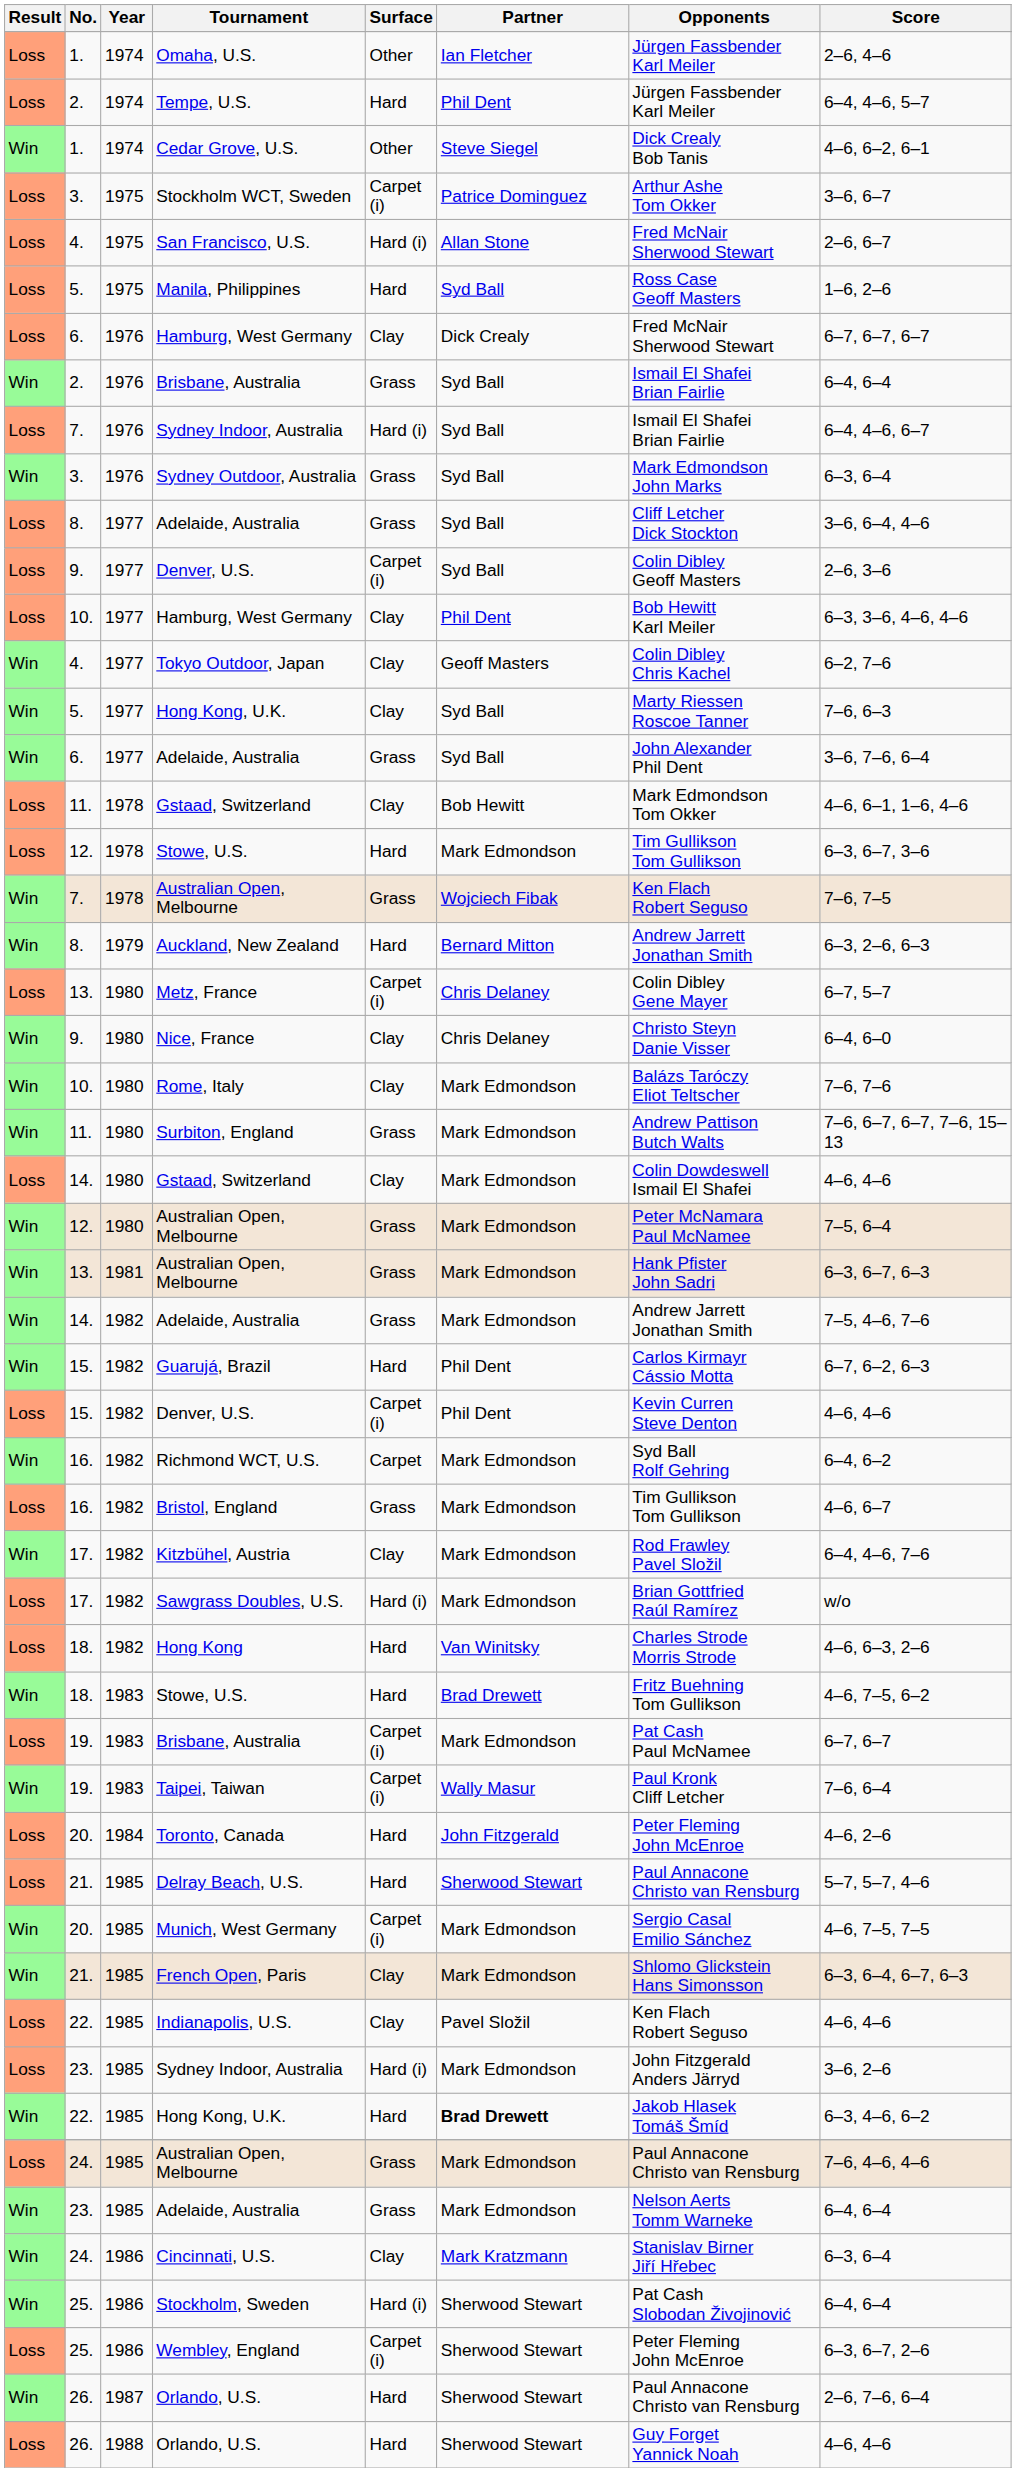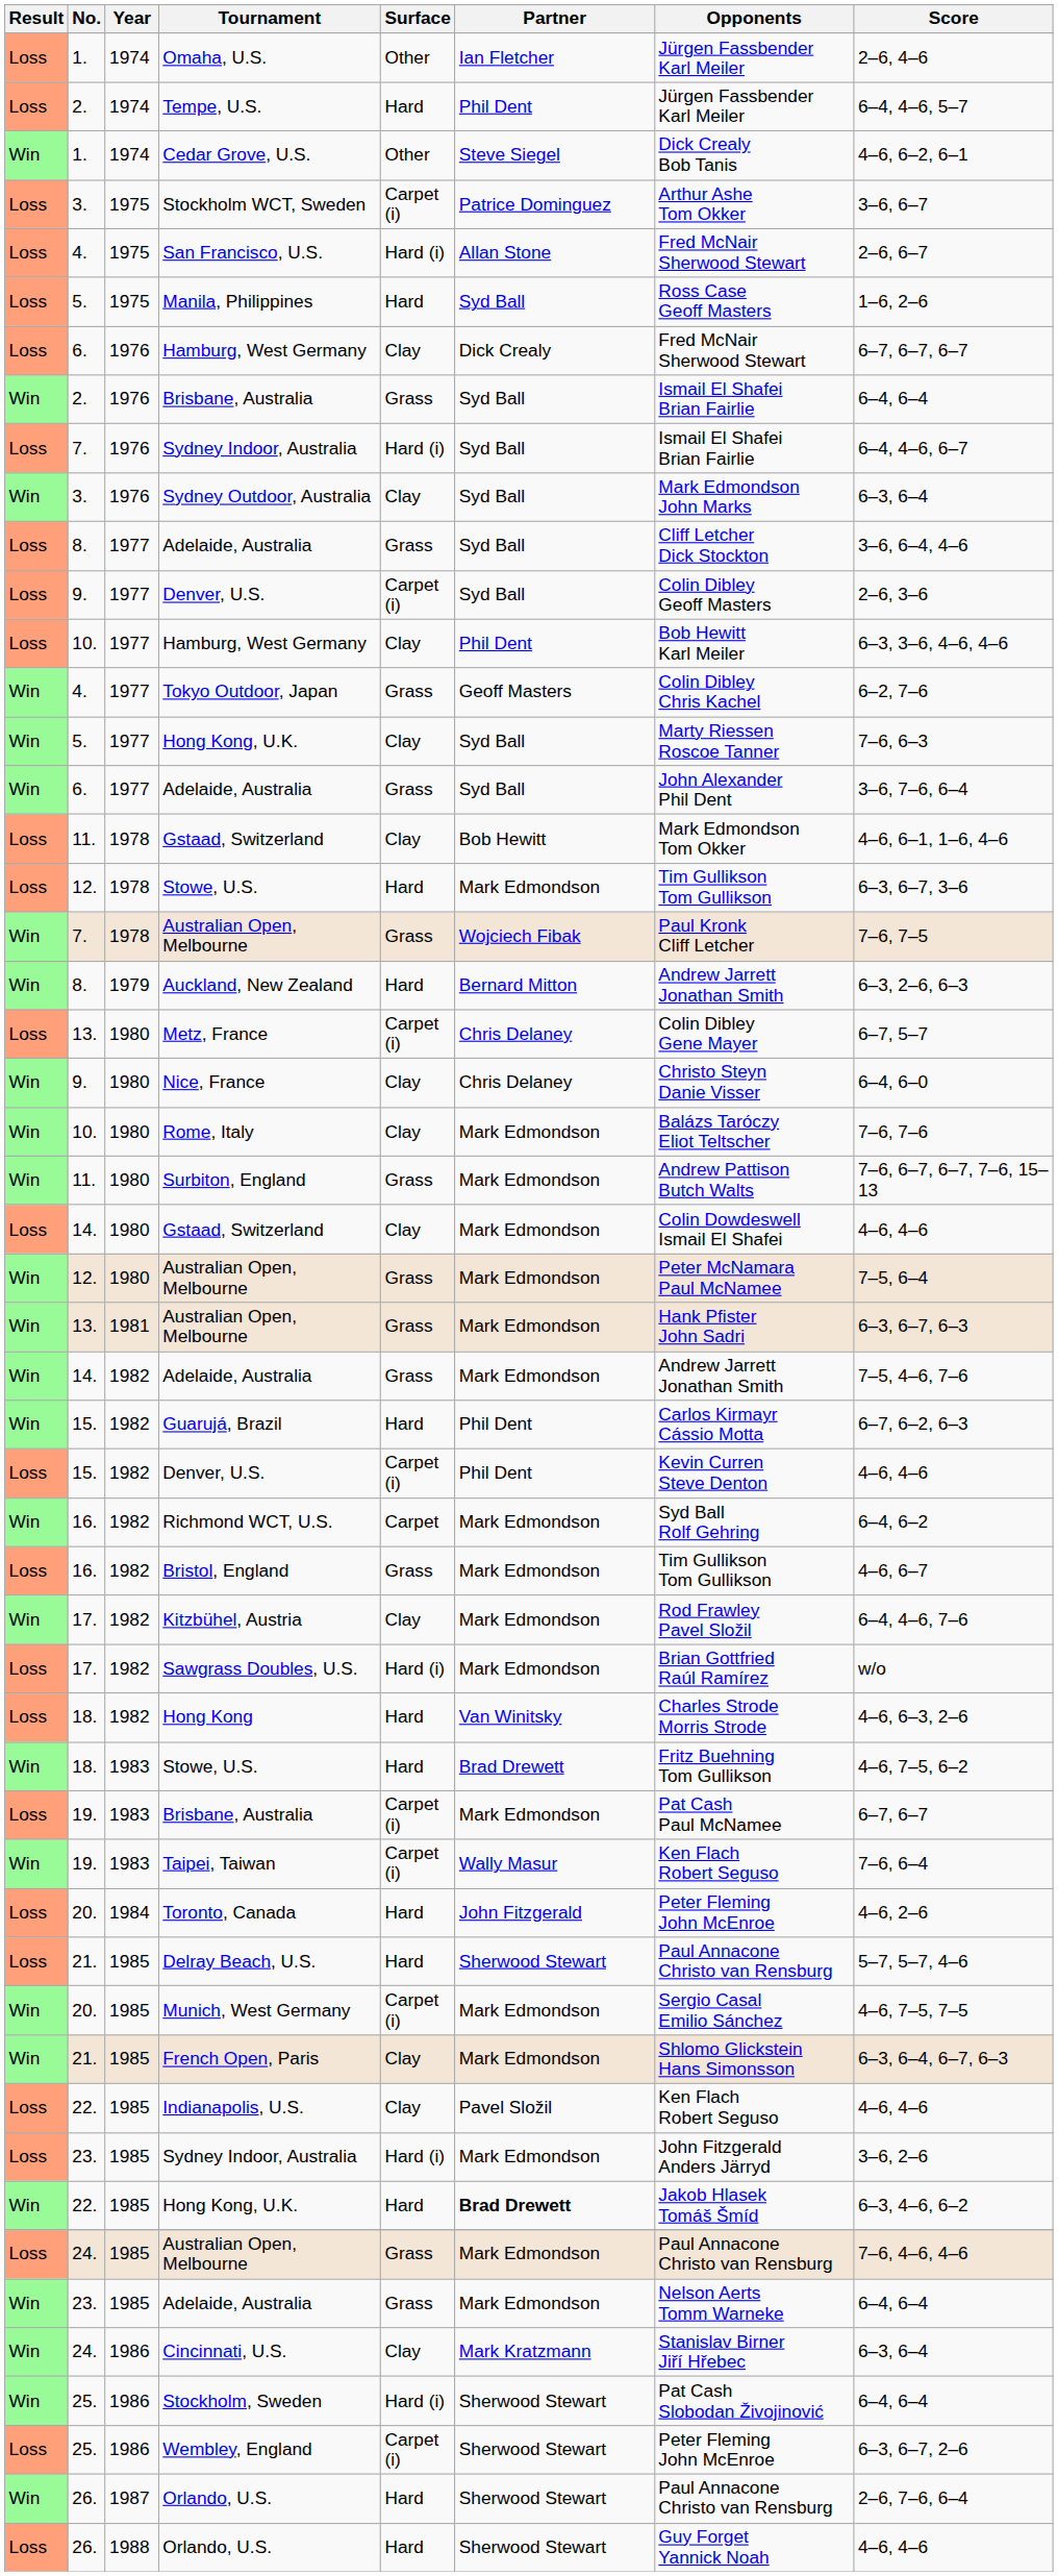Sydney Outdoor, Australia | Surface: Grass -> Clay
Tokyo Outdoor, Japan | Surface: Clay -> Grass
7. / Australian Open, Melbourne | Opponents: Ken Flach Robert Seguso -> Paul Kronk Cliff Letcher
Taipei, Taiwan | Opponents: Paul Kronk Cliff Letcher -> Ken Flach Robert Seguso
